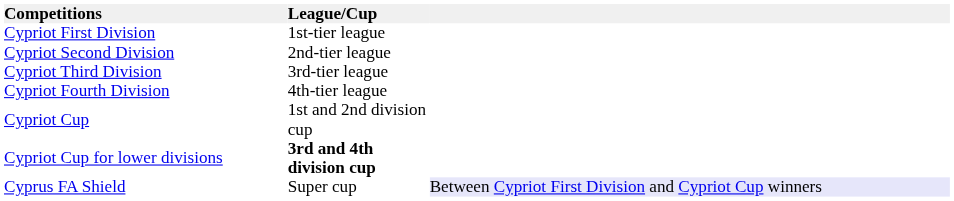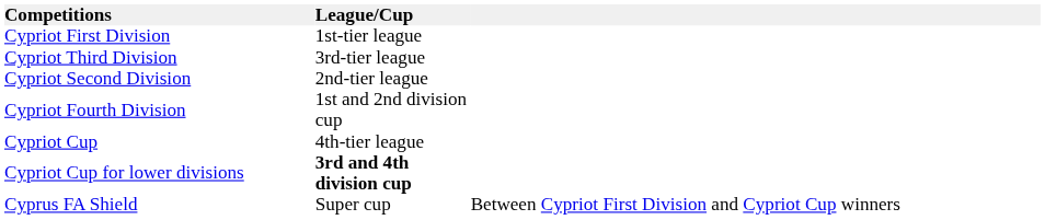rows swapped: Cypriot Second Division <-> Cypriot Third Division
Cypriot Fourth Division | League/Cup: 4th-tier league -> 1st and 2nd division cup
Cypriot Cup | League/Cup: 1st and 2nd division cup -> 4th-tier league
Cyprus FA Shield | column 3: lavender background -> no background
